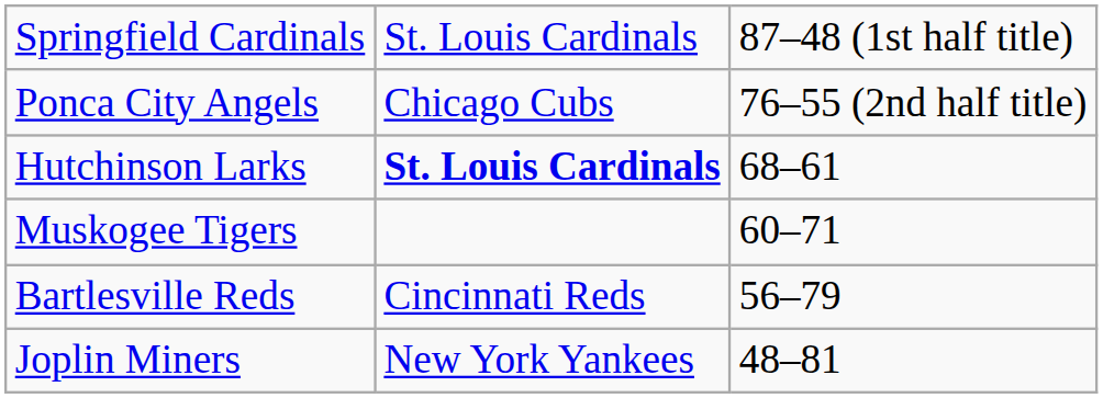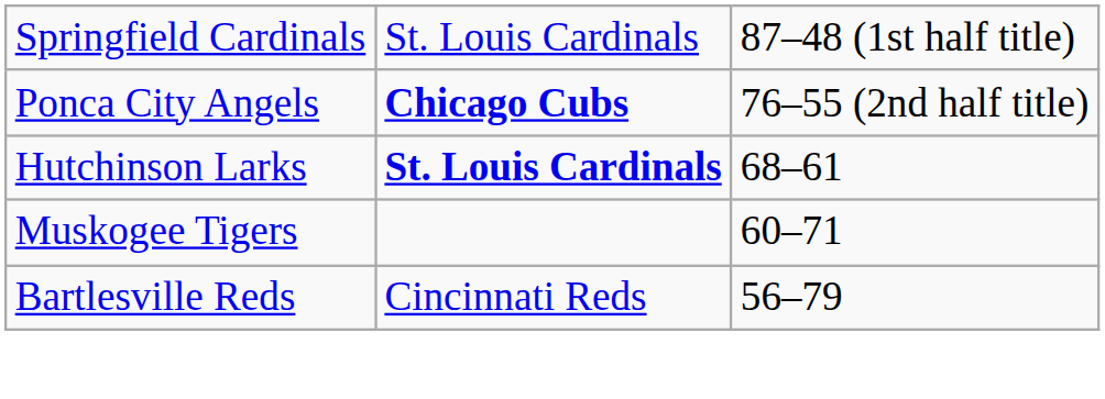Ponca City Angels | column 2: normal -> bold
- row: Joplin Miners | New York Yankees | 48–81
